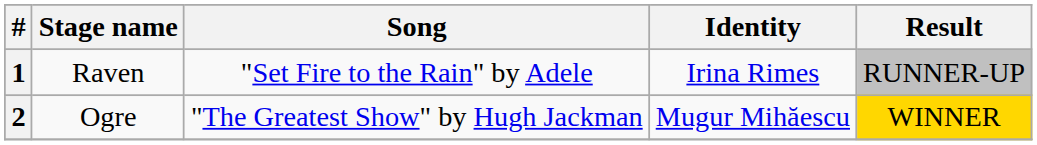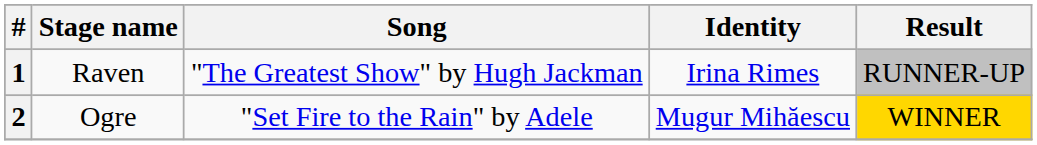1 | Song: "Set Fire to the Rain" by Adele -> "The Greatest Show" by Hugh Jackman
2 | Song: "The Greatest Show" by Hugh Jackman -> "Set Fire to the Rain" by Adele
